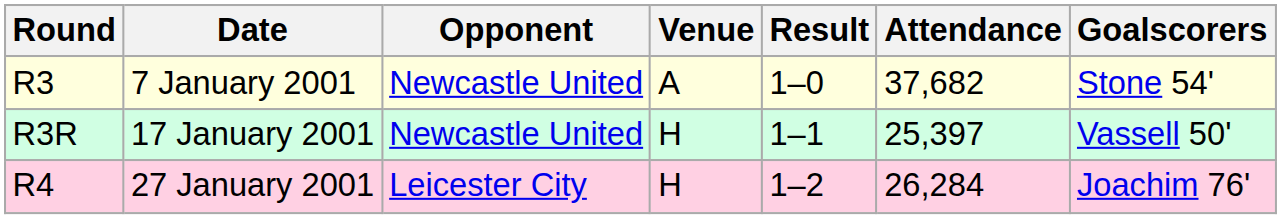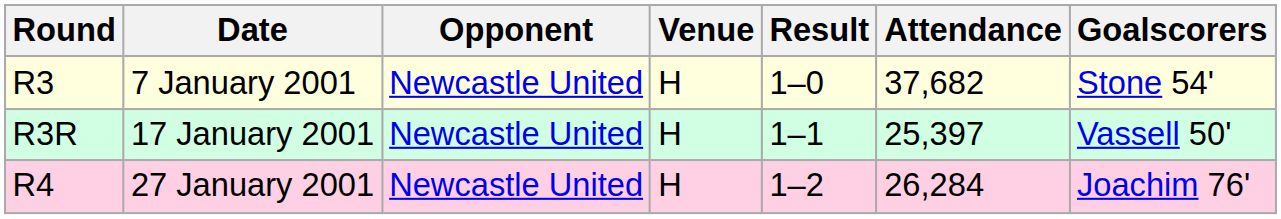7 January 2001 | Venue: A -> H
27 January 2001 | Opponent: Leicester City -> Newcastle United
